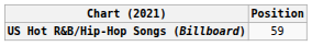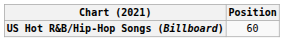US Hot R&B/Hip-Hop Songs (Billboard) | Position: 59 -> 60
